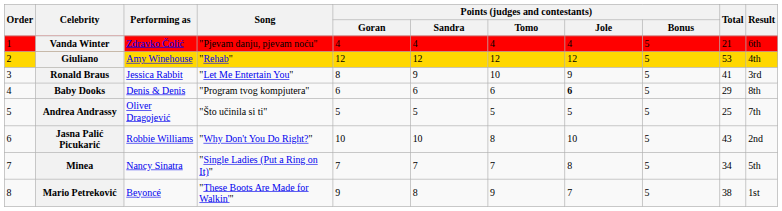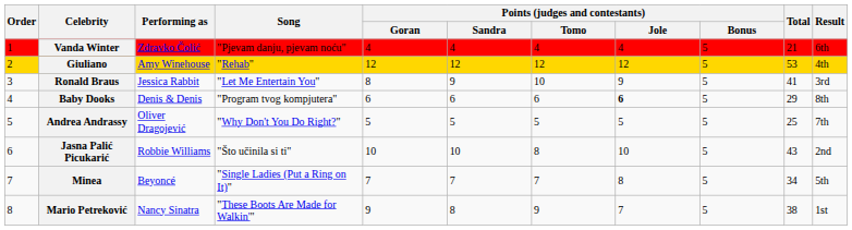Andrea Andrassy | Song: "Što učinila si ti" -> "Why Don't You Do Right?"
Jasna Palić Picukarić | Song: "Why Don't You Do Right?" -> "Što učinila si ti"
Minea | Performing as: Nancy Sinatra -> Beyoncé
Mario Petreković | Performing as: Beyoncé -> Nancy Sinatra
